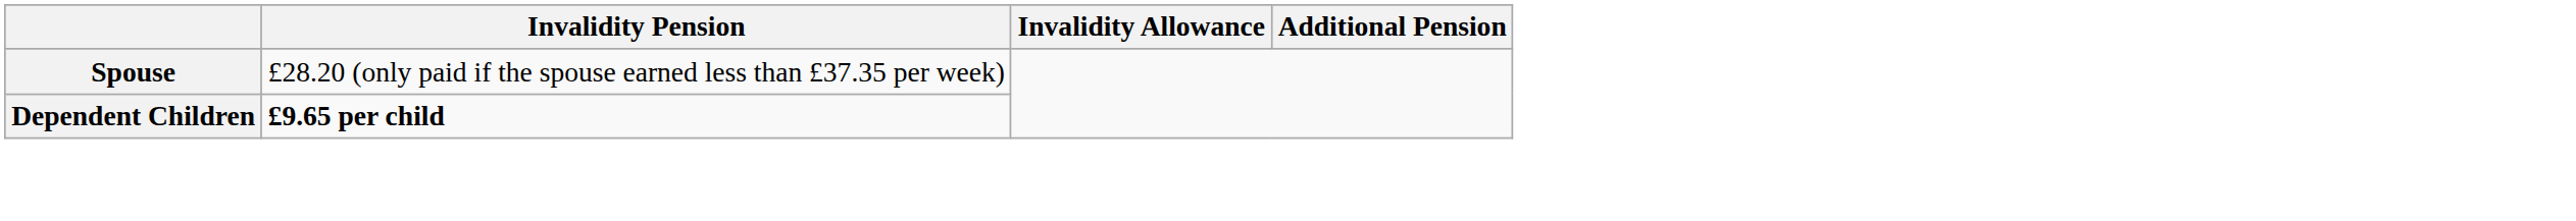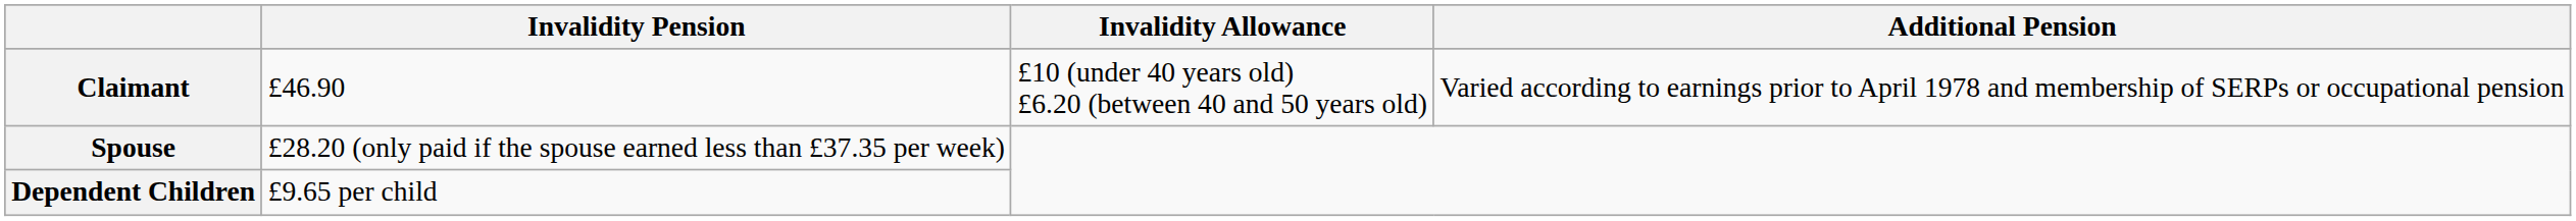+ row: Claimant | £46.90 | £10 (under 40 years old) £6.20 (between 40 and 50 years old) | Varied according to earnings prior to April 1978 and membership of SERPs or occupational pension
Dependent Children | Invalidity Pension: bold -> normal
